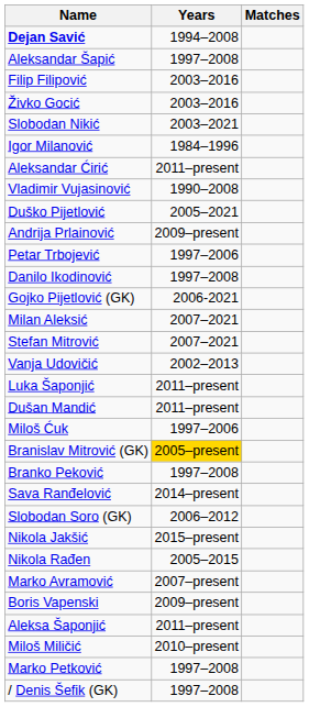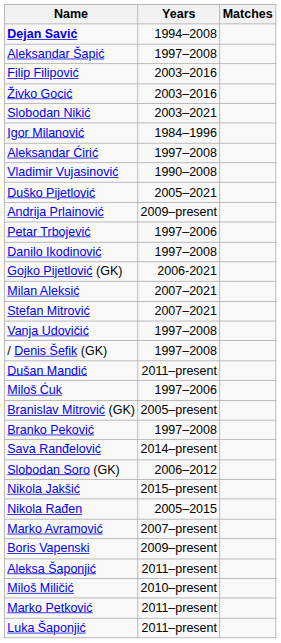Aleksandar Ćirić | Years: 2011–present -> 1997–2008
Vanja Udovičić | Years: 2002–2013 -> 1997–2008
rows swapped: / Denis Šefik (GK) <-> Luka Šaponjić
Branislav Mitrović (GK) | Years: gold background -> no background
Marko Petković | Years: 1997–2008 -> 2011–present
